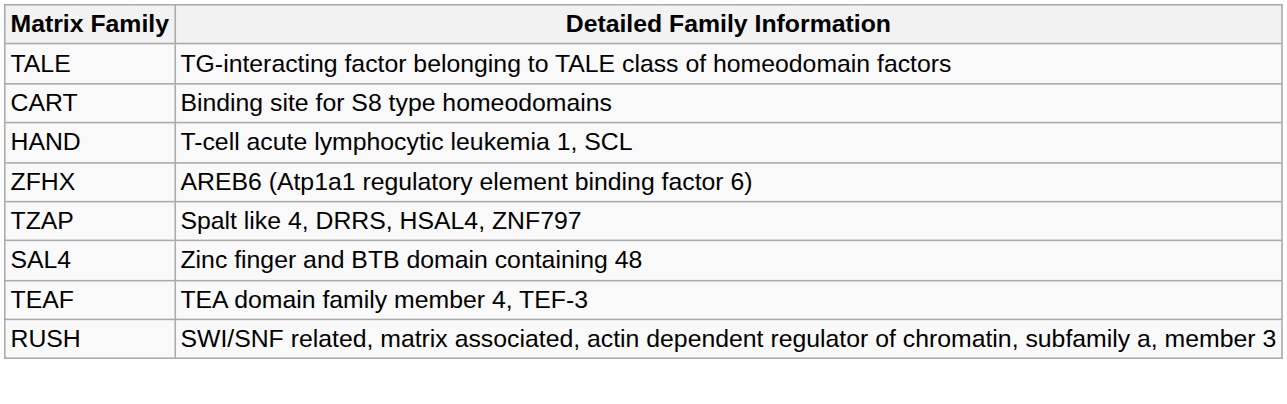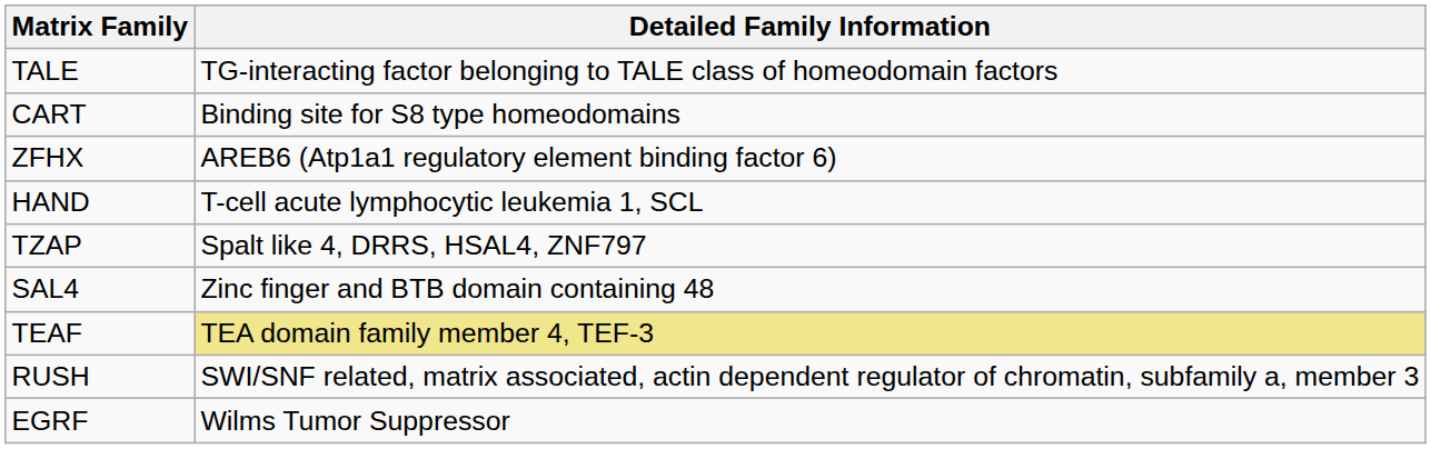rows swapped: HAND <-> ZFHX
TEAF | Detailed Family Information: no background -> khaki background
+ row: EGRF | Wilms Tumor Suppressor
